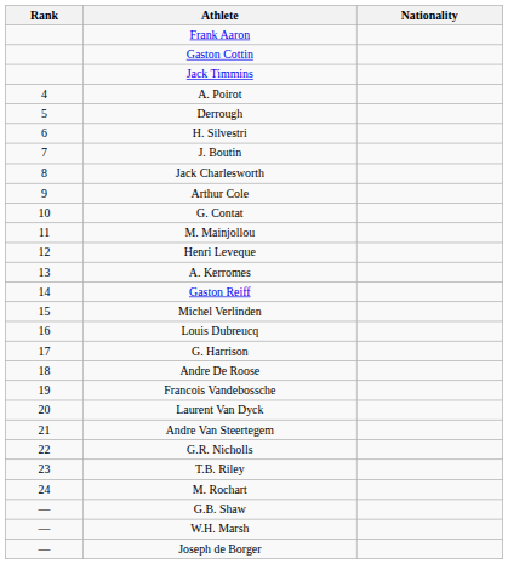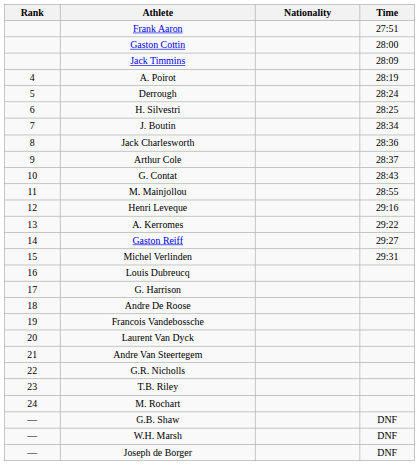+ column: Time | 27:51 | 28:00 | 28:09 | 28:19 | 28:24 | 28:25 | 28:34 | 28:36 | 28:37 | 28:43 | 28:55 | 29:16 | 29:22 | 29:27 | 29:31 | DNF | DNF | DNF
